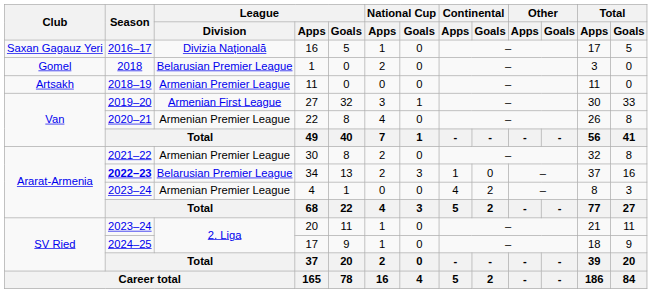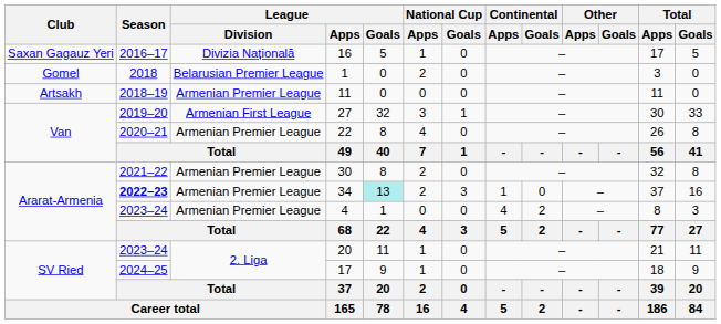34 | League / Division: Belarusian Premier League -> Armenian Premier League
34 | League / Goals: no background -> paleturquoise background
